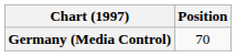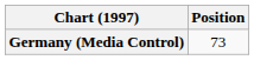Germany (Media Control) | Position: 70 -> 73
